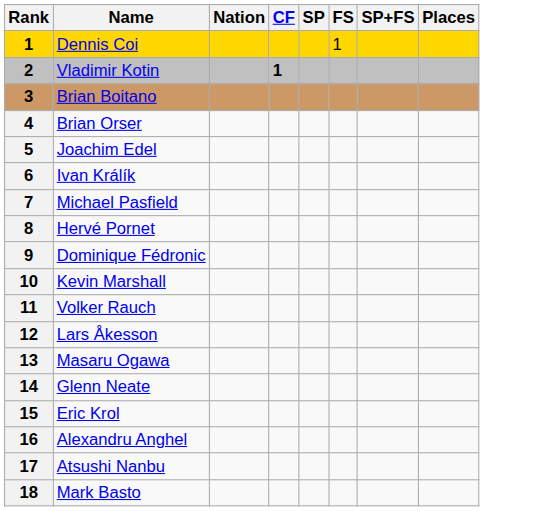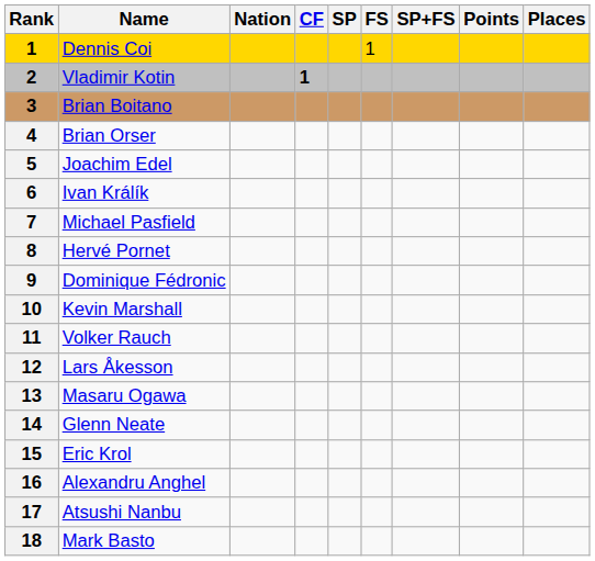+ column: Points
